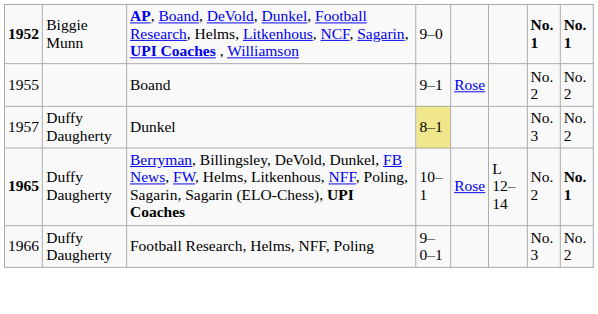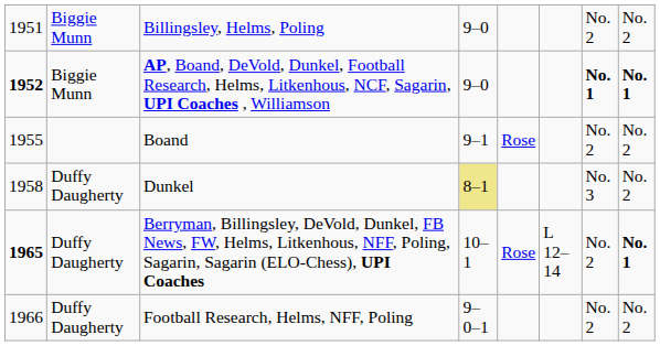+ row: 1951 | Biggie Munn | Billingsley, Helms, Poling | 9–0 | No. 2 | No. 2
Dunkel | column 1: 1957 -> 1958
Football Research, Helms, NFF, Poling | column 7: No. 3 -> No. 2
